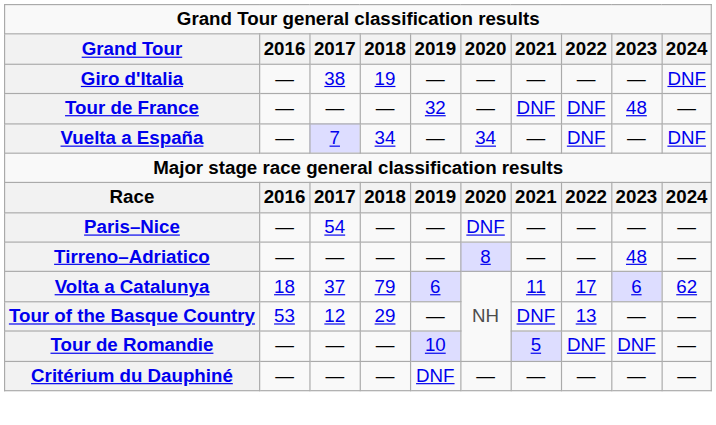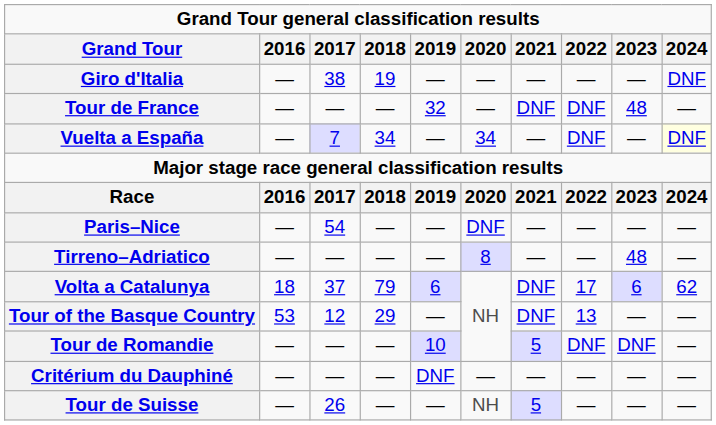Vuelta a España | 2024: no background -> lightyellow background
Volta a Catalunya | 2021: 11 -> DNF
+ row: Tour de Suisse | — | 26 | — | — | NH | 5 | — | — | —
